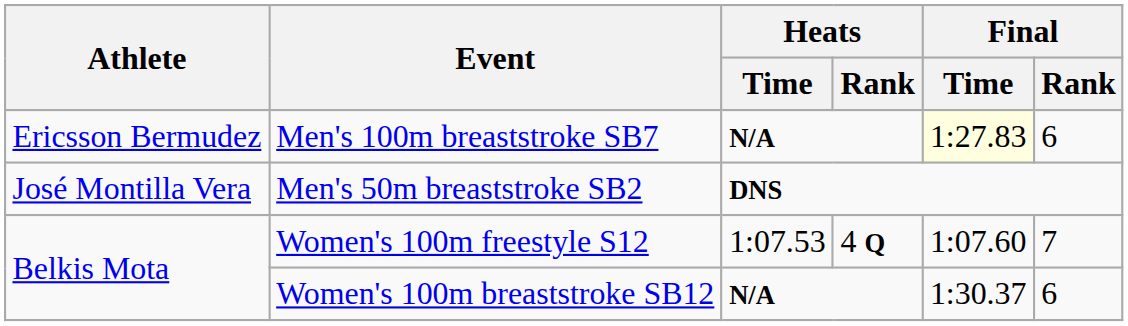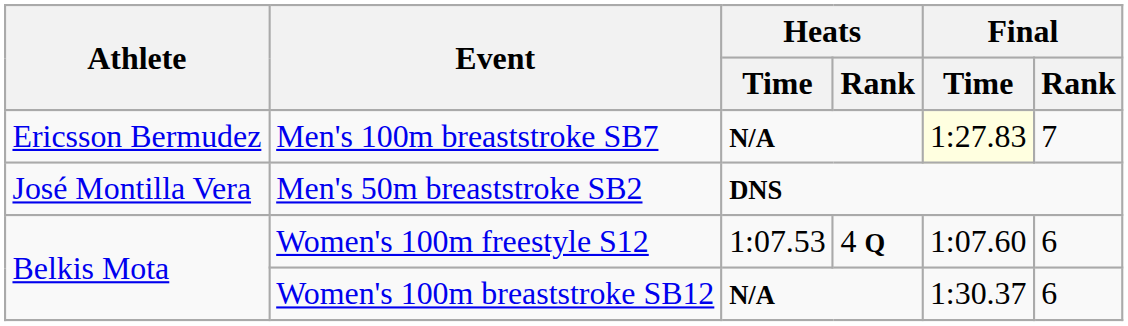Men's 100m breaststroke SB7 | Final / Rank: 6 -> 7
Women's 100m freestyle S12 | Final / Rank: 7 -> 6
